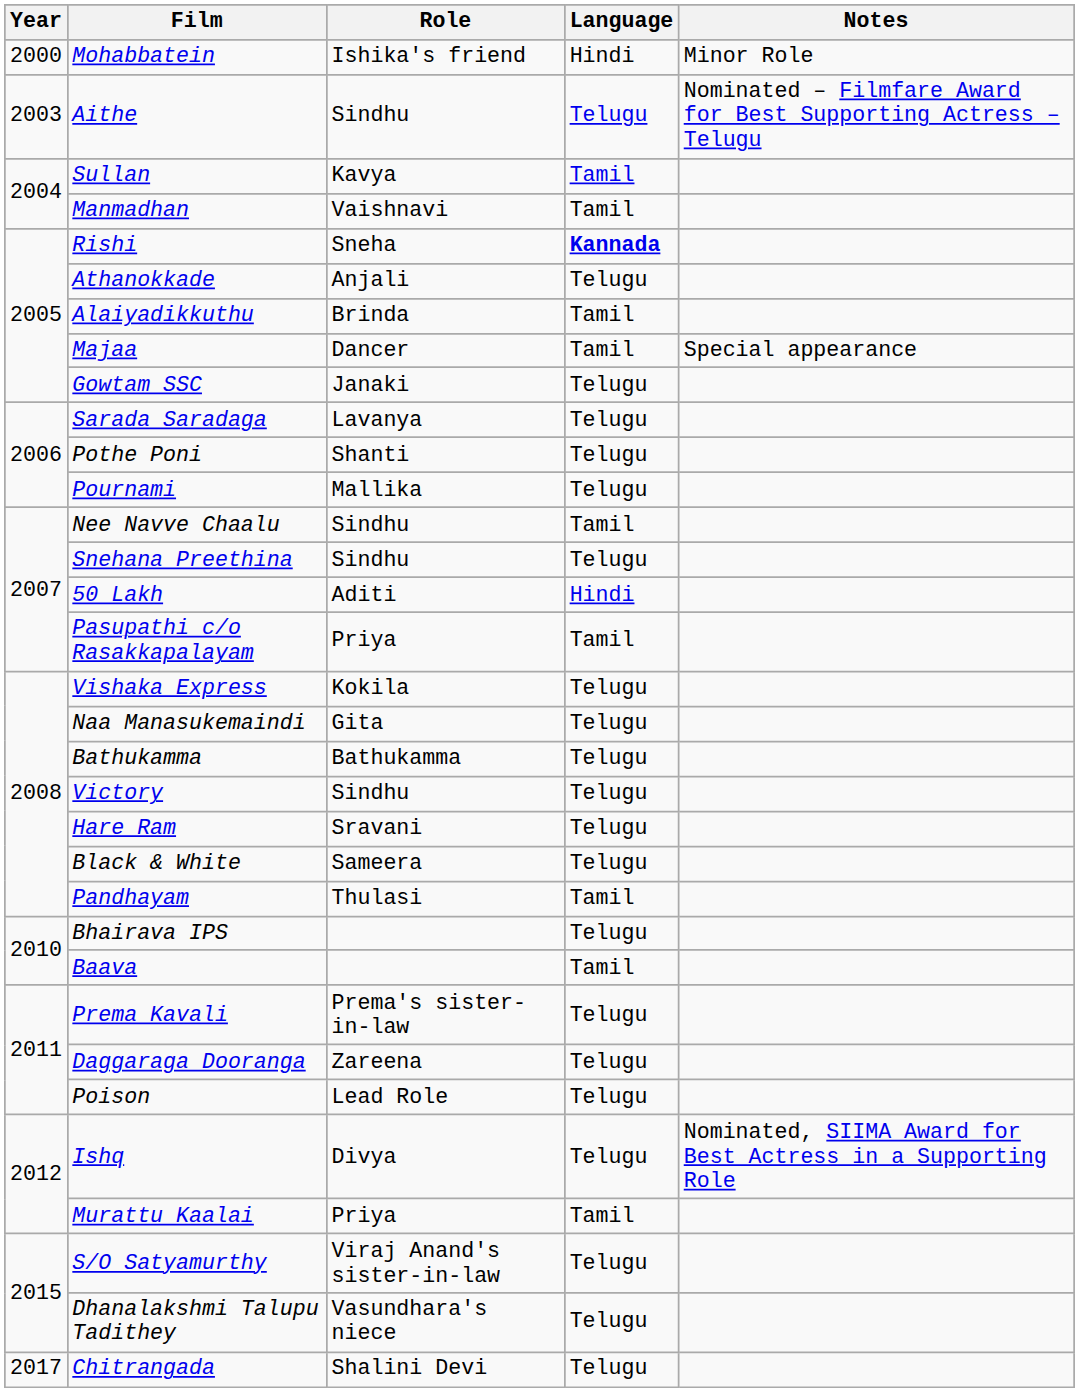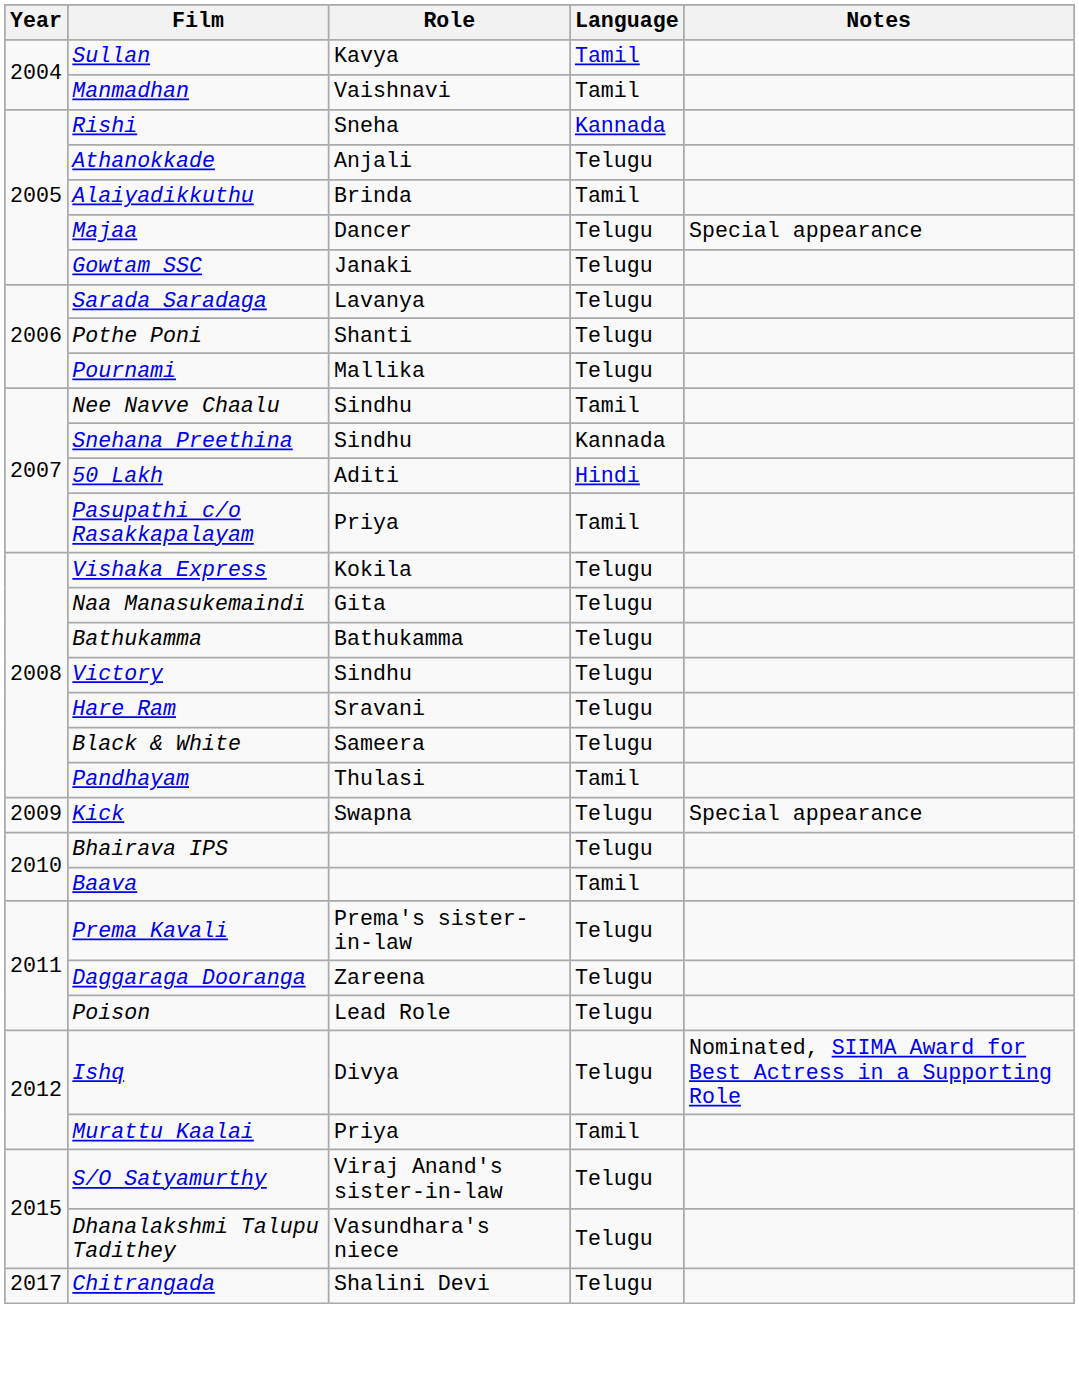- row: 2000 | Mohabbatein | Ishika's friend | Hindi | Minor Role
- row: 2003 | Aithe | Sindhu | Telugu | Nominated – Filmfare Award for Best Supporting Actress – Telugu
Rishi | Language: bold -> normal
Majaa | Language: Tamil -> Telugu
Snehana Preethina | Language: Telugu -> Kannada
+ row: 2009 | Kick | Swapna | Telugu | Special appearance
